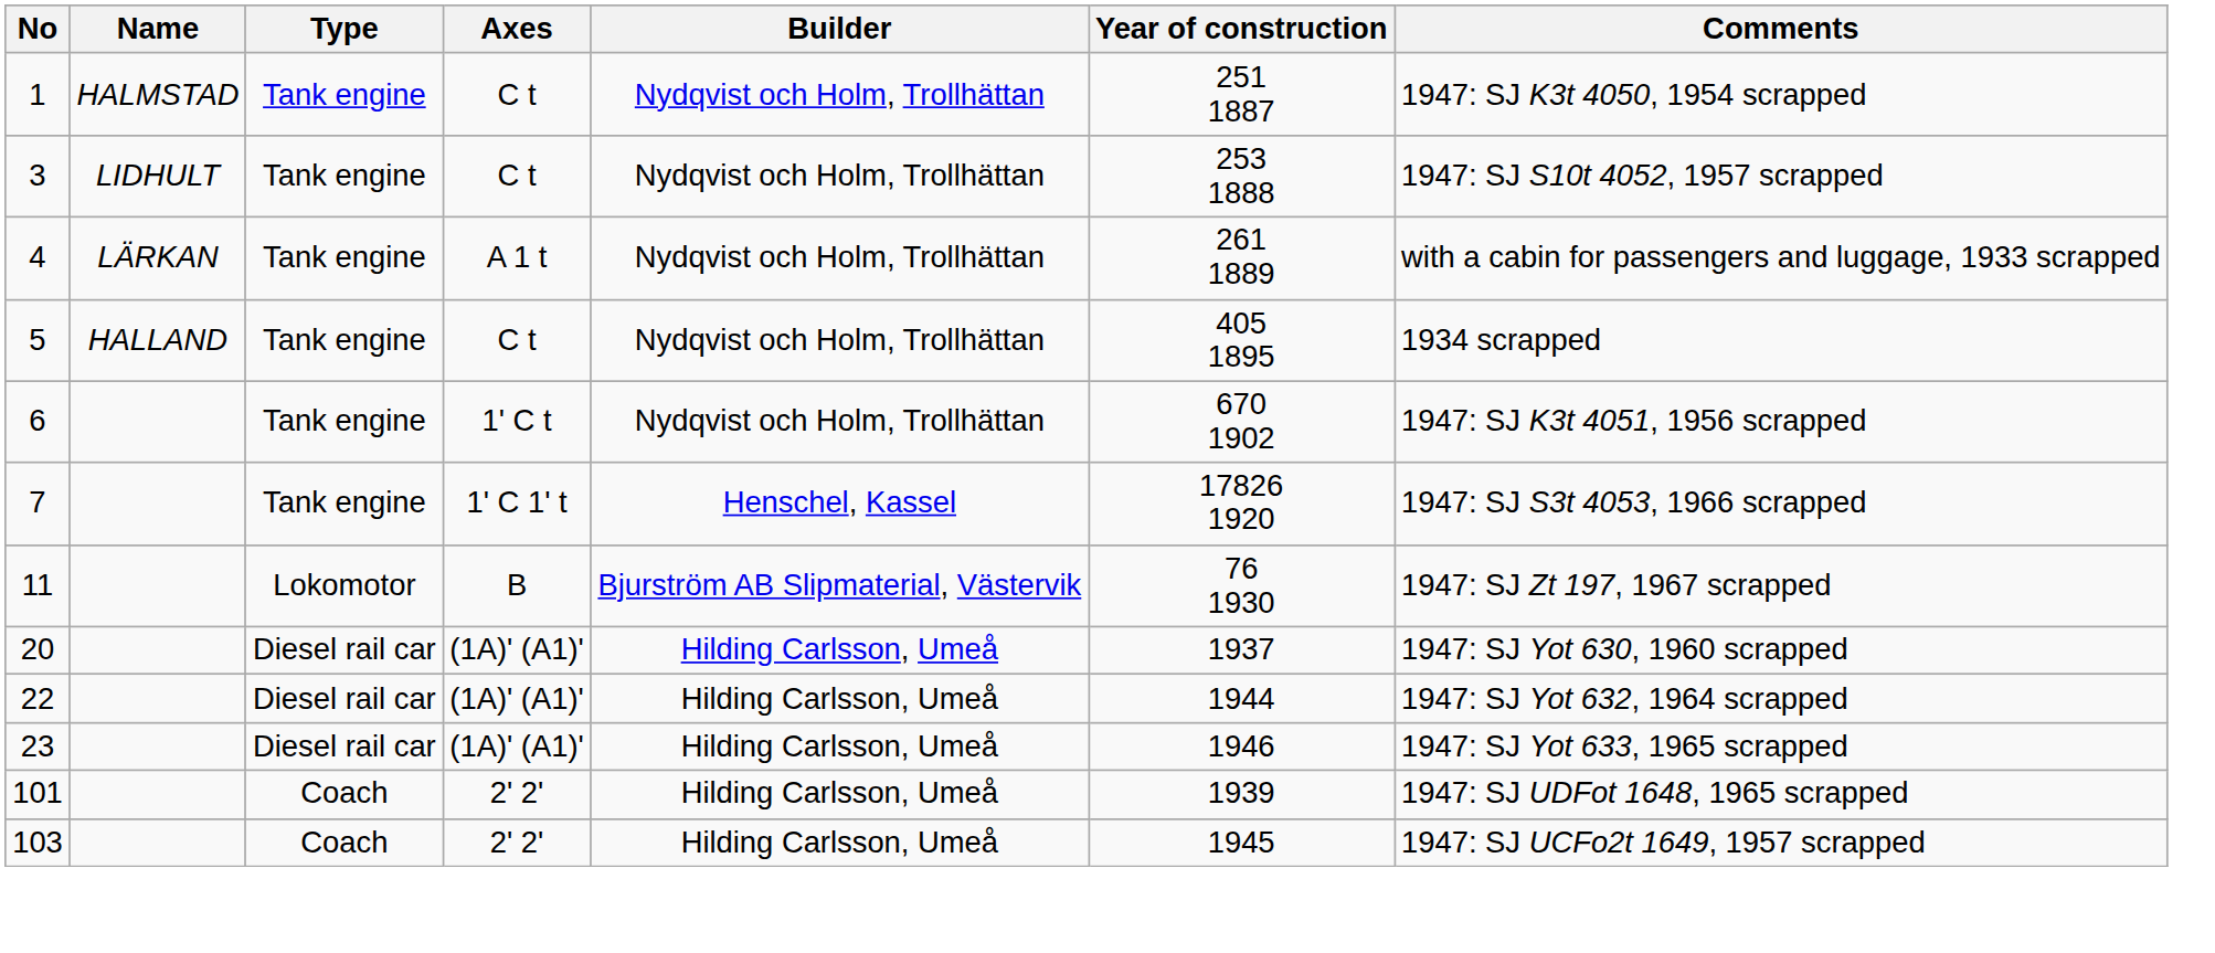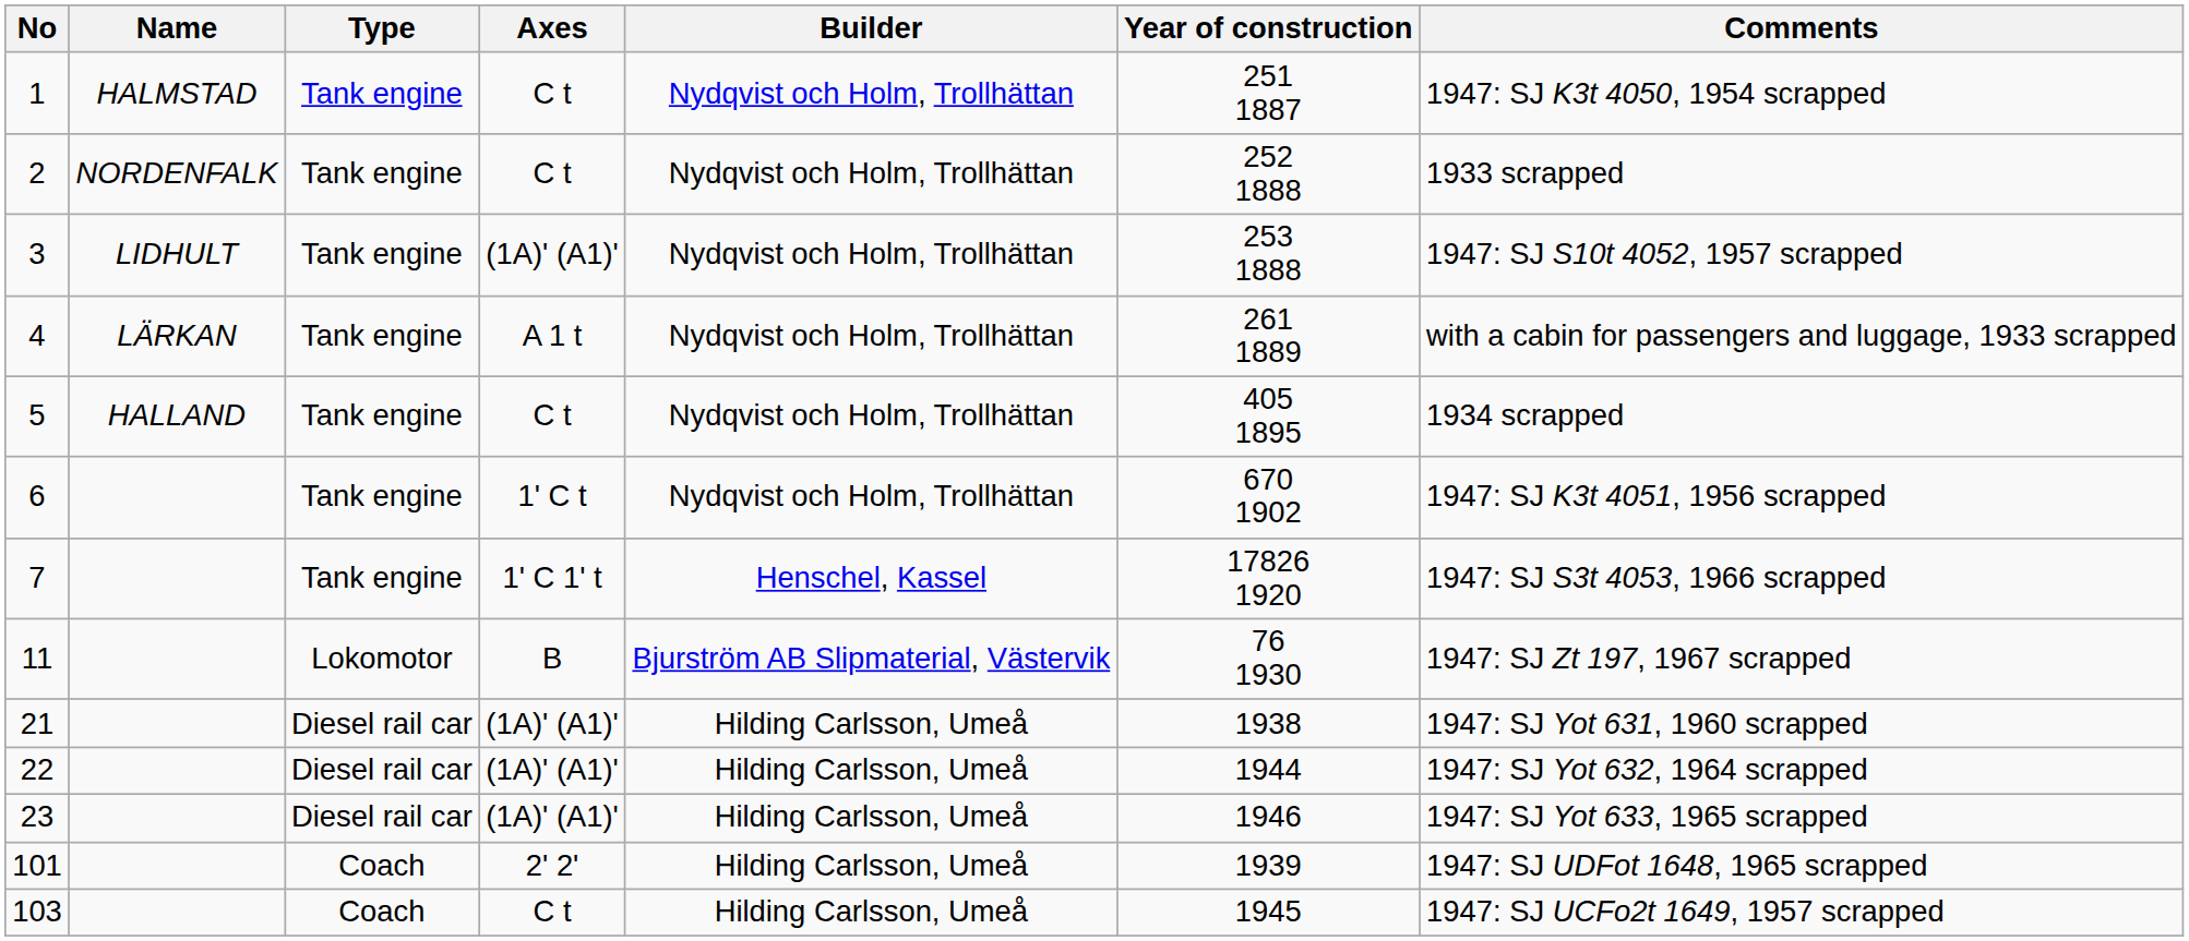+ row: 2 | NORDENFALK | Tank engine | C t | Nydqvist och Holm, Trollhättan | 252 1888 | 1933 scrapped
3 | Axes: C t -> (1A)' (A1)'
- row: 20 | Diesel rail car | (1A)' (A1)' | Hilding Carlsson, Umeå | 1937 | 1947: SJ Yot 630, 1960 scrapped
+ row: 21 | Diesel rail car | (1A)' (A1)' | Hilding Carlsson, Umeå | 1938 | 1947: SJ Yot 631, 1960 scrapped
103 | Axes: 2' 2' -> C t
